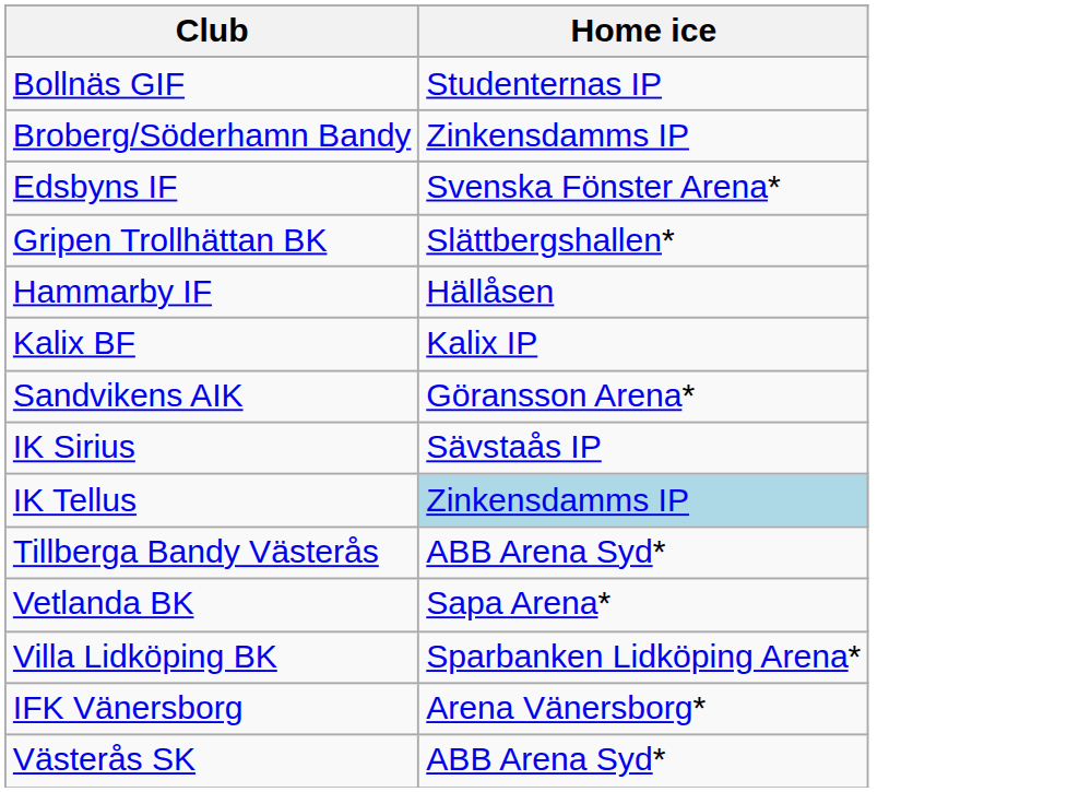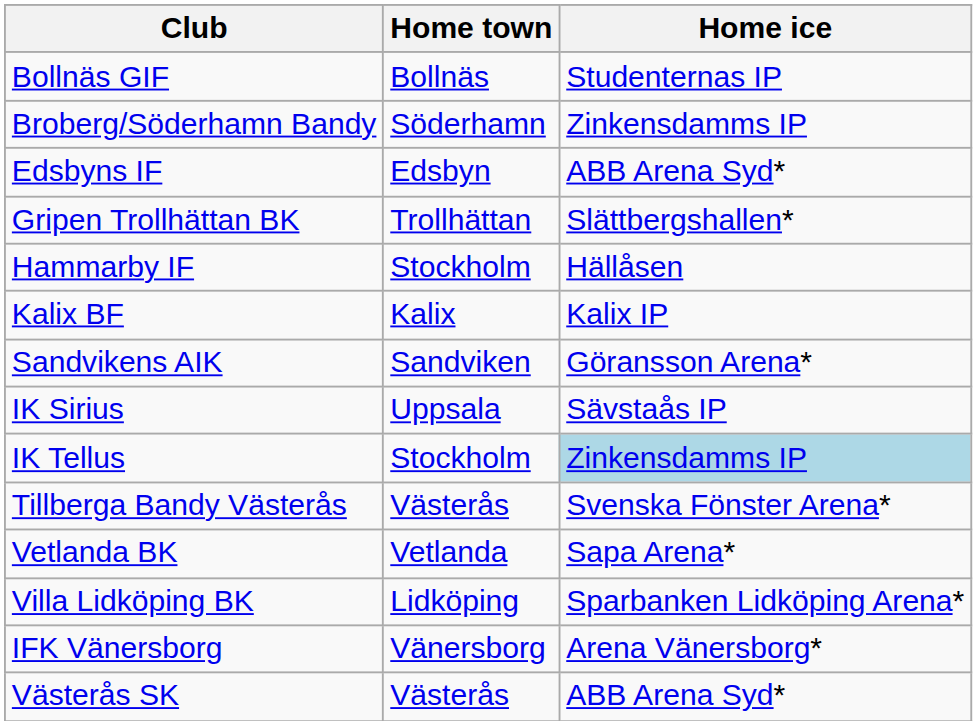+ column: Home town | Bollnäs | Söderhamn | Edsbyn | Trollhättan | Stockholm | Kalix | Sandviken | Uppsala | Stockholm | Västerås | Vetlanda | Lidköping | Vänersborg | Västerås
Edsbyns IF | Home ice: Svenska Fönster Arena* -> ABB Arena Syd*
Tillberga Bandy Västerås | Home ice: ABB Arena Syd* -> Svenska Fönster Arena*
